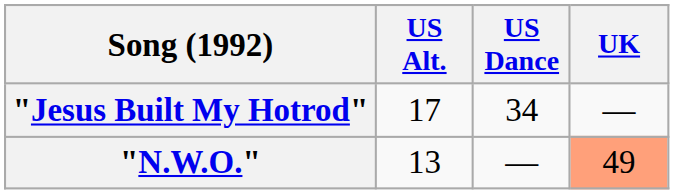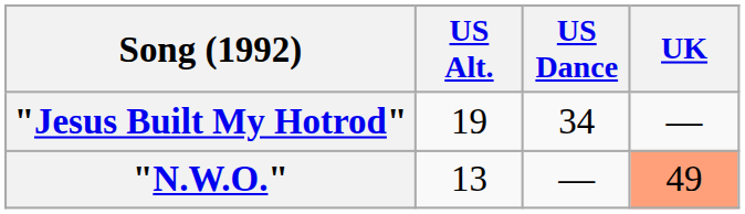"Jesus Built My Hotrod" | US Alt.: 17 -> 19
